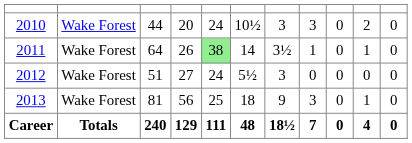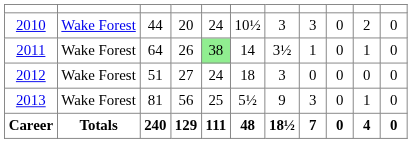2012 | column 6: 5½ -> 18
2013 | column 6: 18 -> 5½
